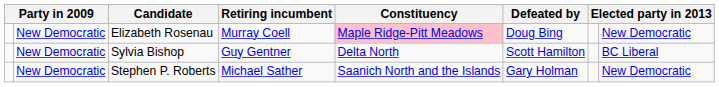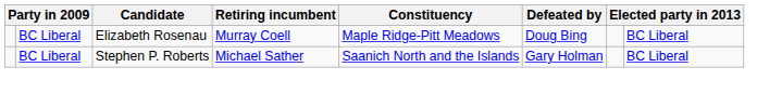Elizabeth Rosenau | column 2: New Democratic -> BC Liberal
Elizabeth Rosenau | Constituency: pink background -> no background
Elizabeth Rosenau | column 8: New Democratic -> BC Liberal
- row: New Democratic | Sylvia Bishop | Guy Gentner | Delta North | Scott Hamilton | BC Liberal
Stephen P. Roberts | column 2: New Democratic -> BC Liberal
Stephen P. Roberts | column 8: New Democratic -> BC Liberal
